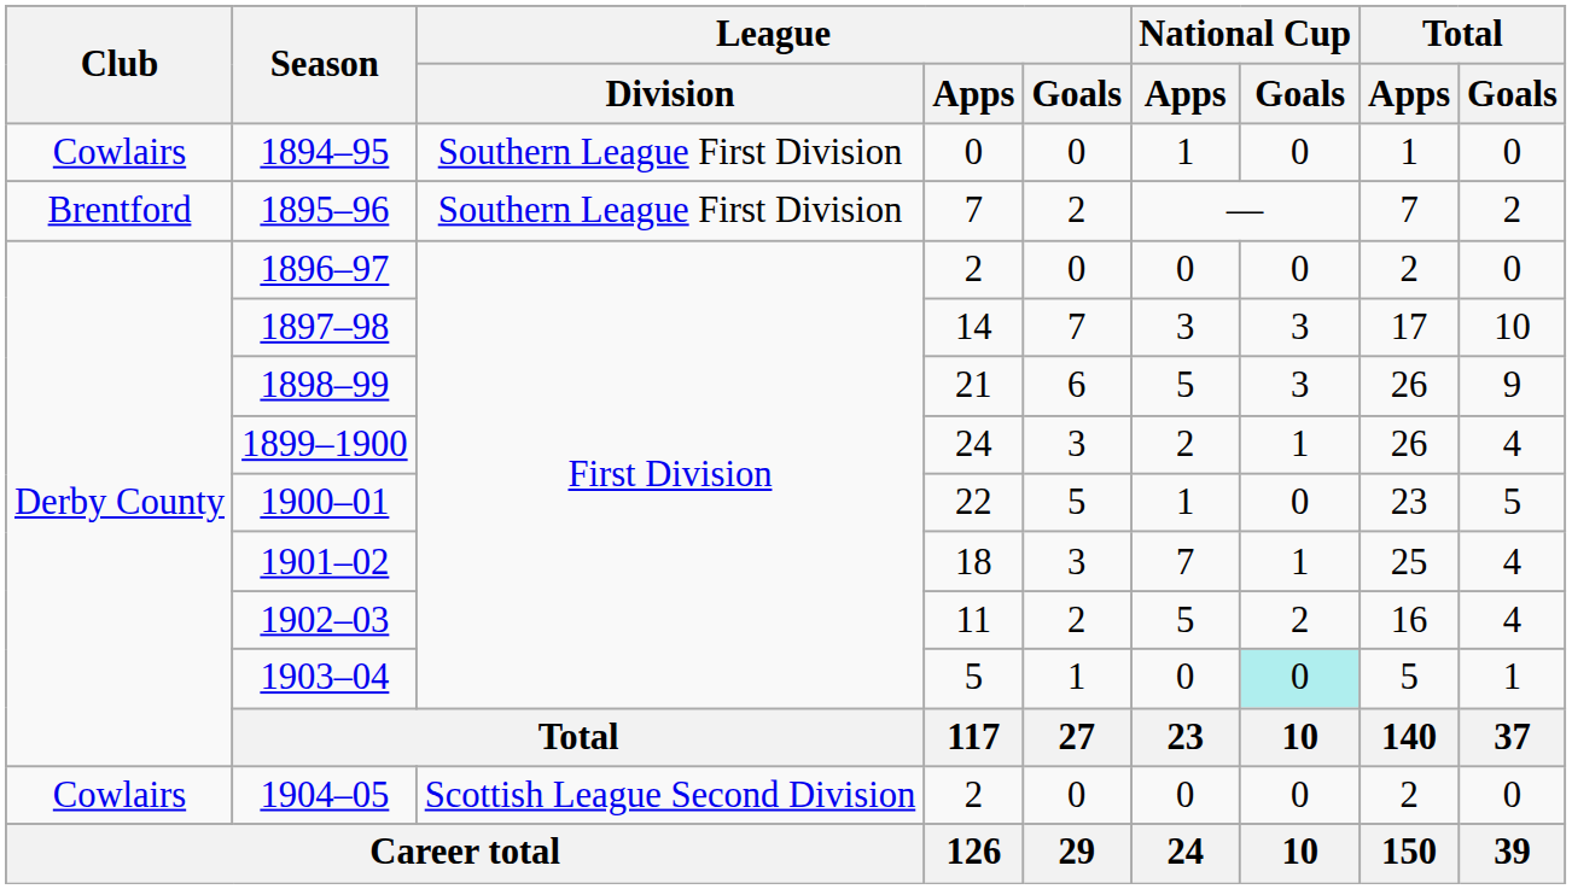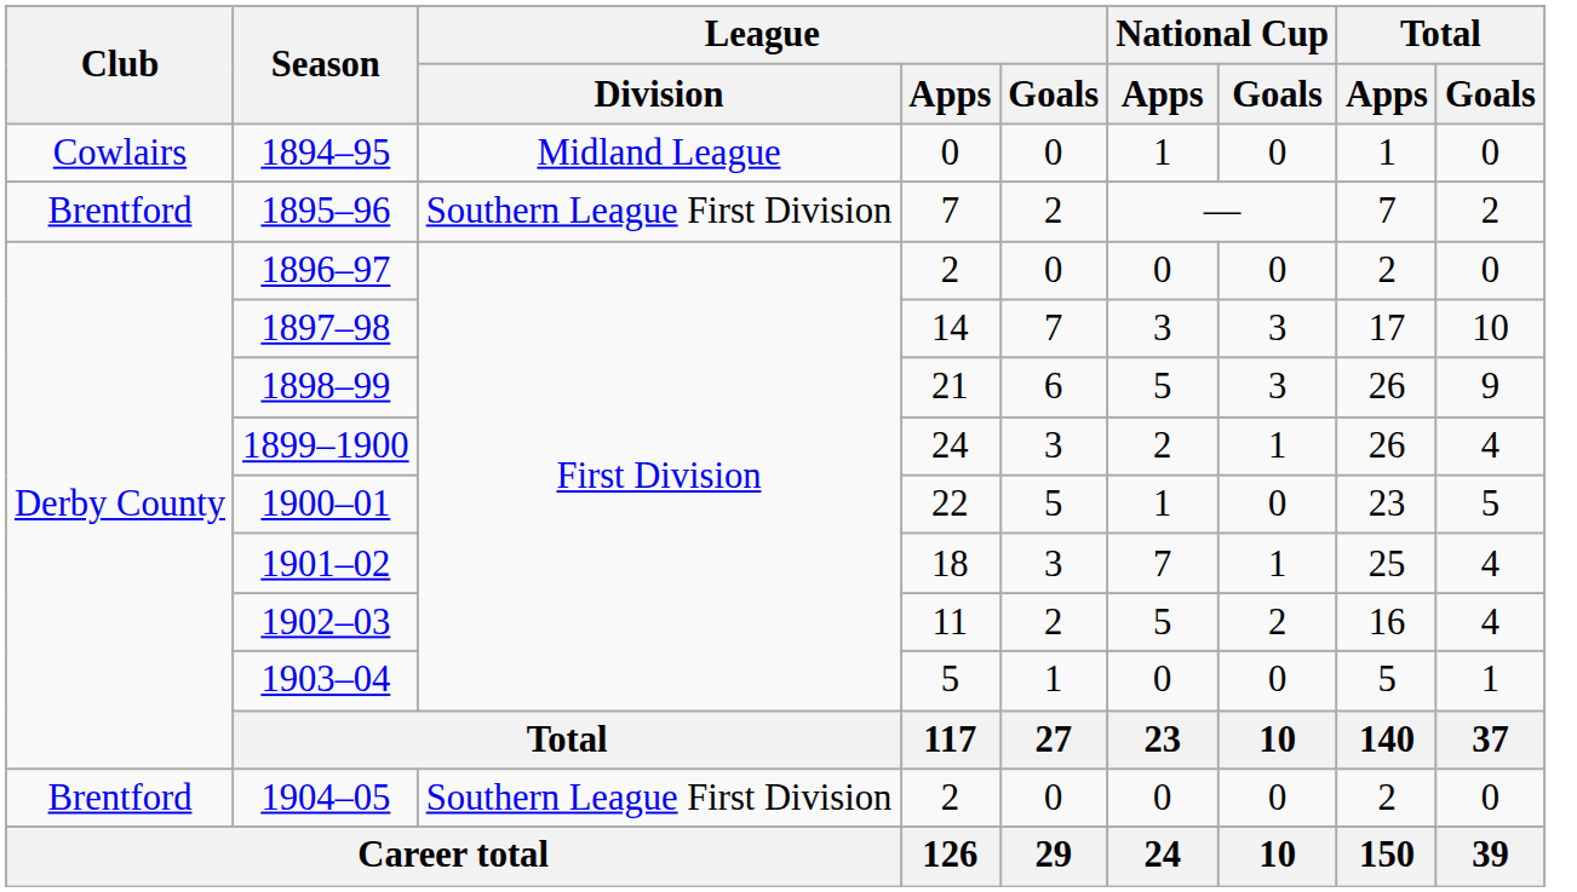1894–95 | League / Division: Southern League First Division -> Midland League
1903–04 | National Cup / Goals: paleturquoise background -> no background
1904–05 | Club: Cowlairs -> Brentford
1904–05 | League / Division: Scottish League Second Division -> Southern League First Division
